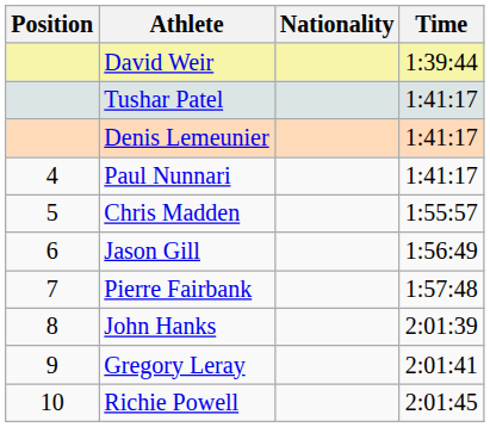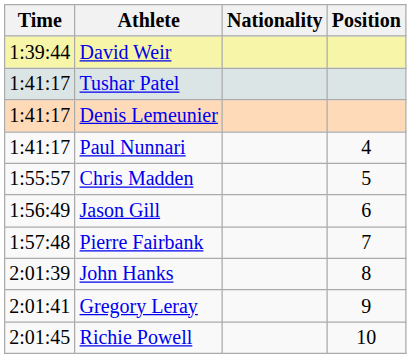columns swapped: Position <-> Time
